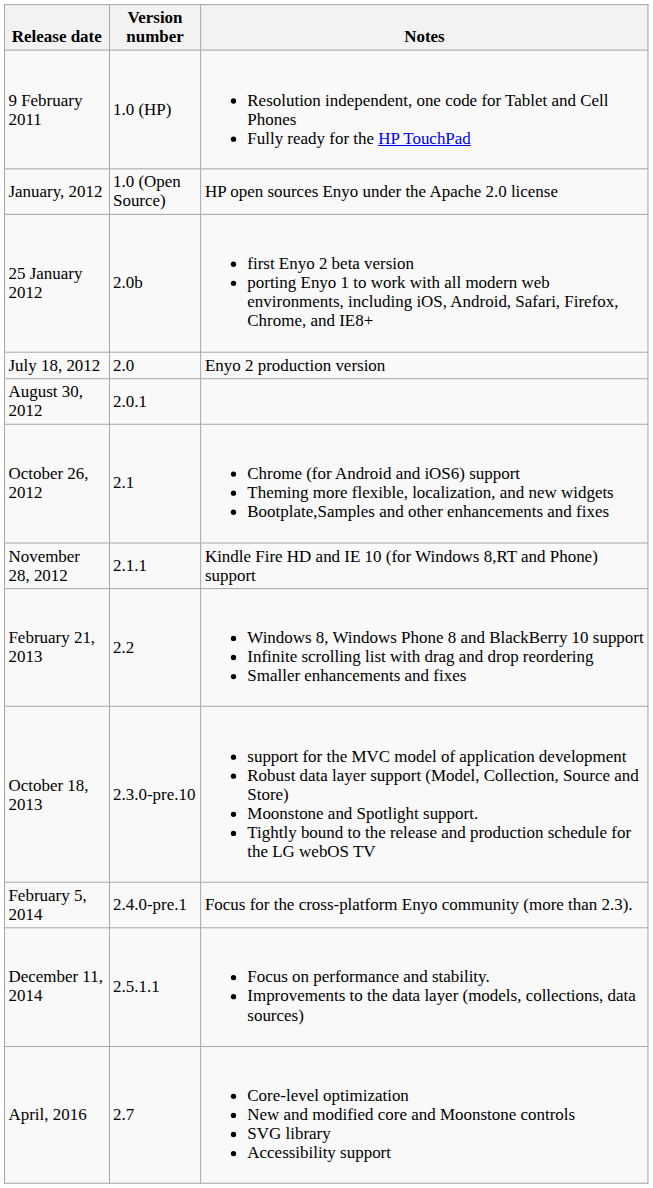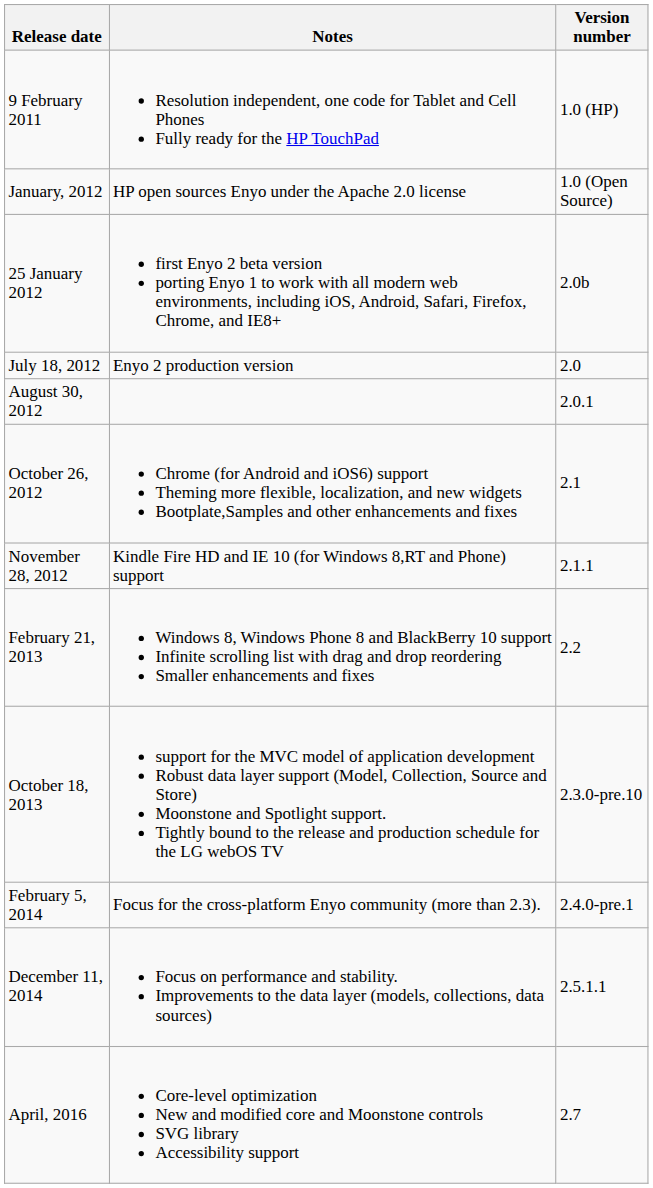columns swapped: Version number <-> Notes
